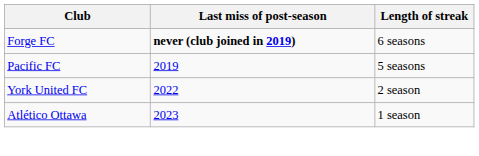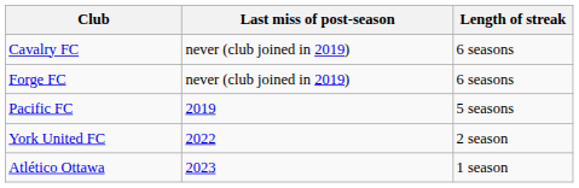+ row: Cavalry FC | never (club joined in 2019) | 6 seasons
Forge FC | Last miss of post-season: bold -> normal
